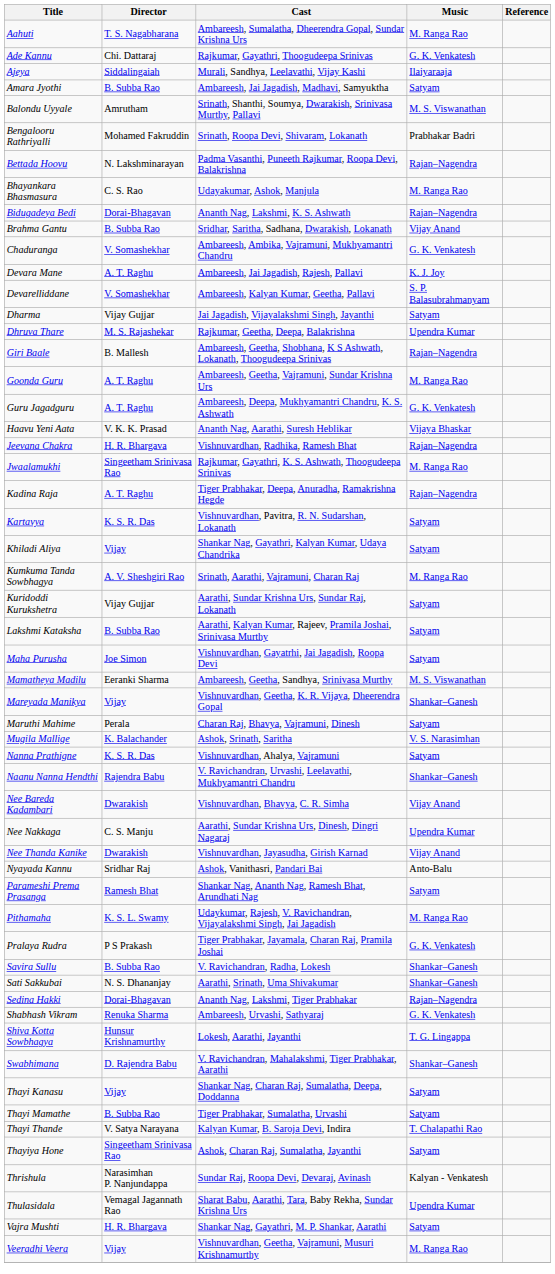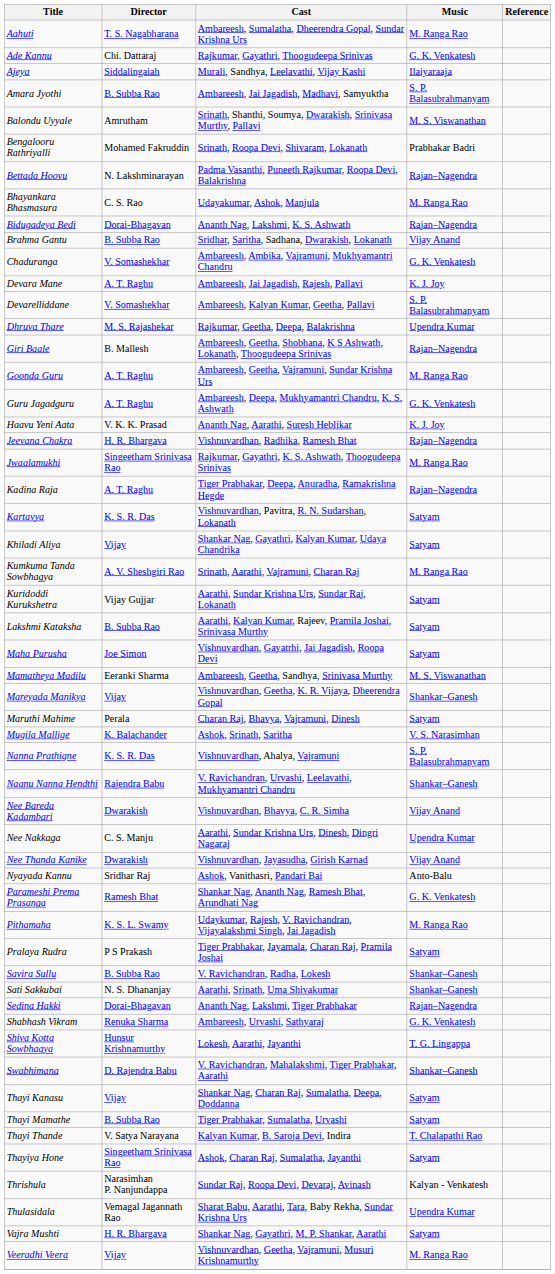Amara Jyothi | Music: Satyam -> S. P. Balasubrahmanyam
- row: Dharma | Vijay Gujjar | Jai Jagadish, Vijayalakshmi Singh, Jayanthi | Satyam
Haavu Yeni Aata | Music: Vijaya Bhaskar -> K. J. Joy
Nanna Prathigne | Music: Satyam -> S. P. Balasubrahmanyam
Parameshi Prema Prasanga | Music: Satyam -> G. K. Venkatesh
Pralaya Rudra | Music: G. K. Venkatesh -> Satyam
